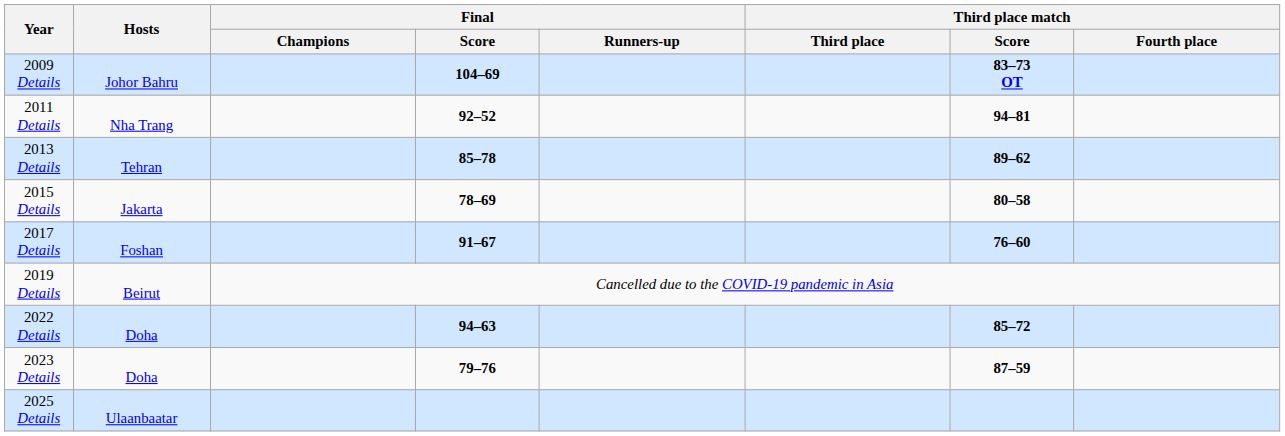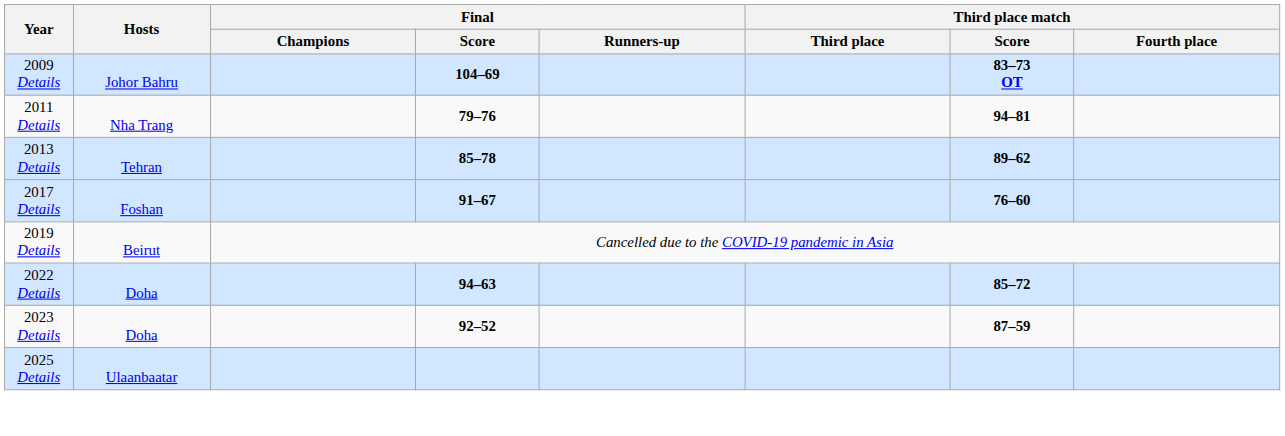2011 Details | Final / Score: 92–52 -> 79–76
- row: 2015 Details | Jakarta | 78–69 | 80–58
2023 Details | Final / Score: 79–76 -> 92–52
